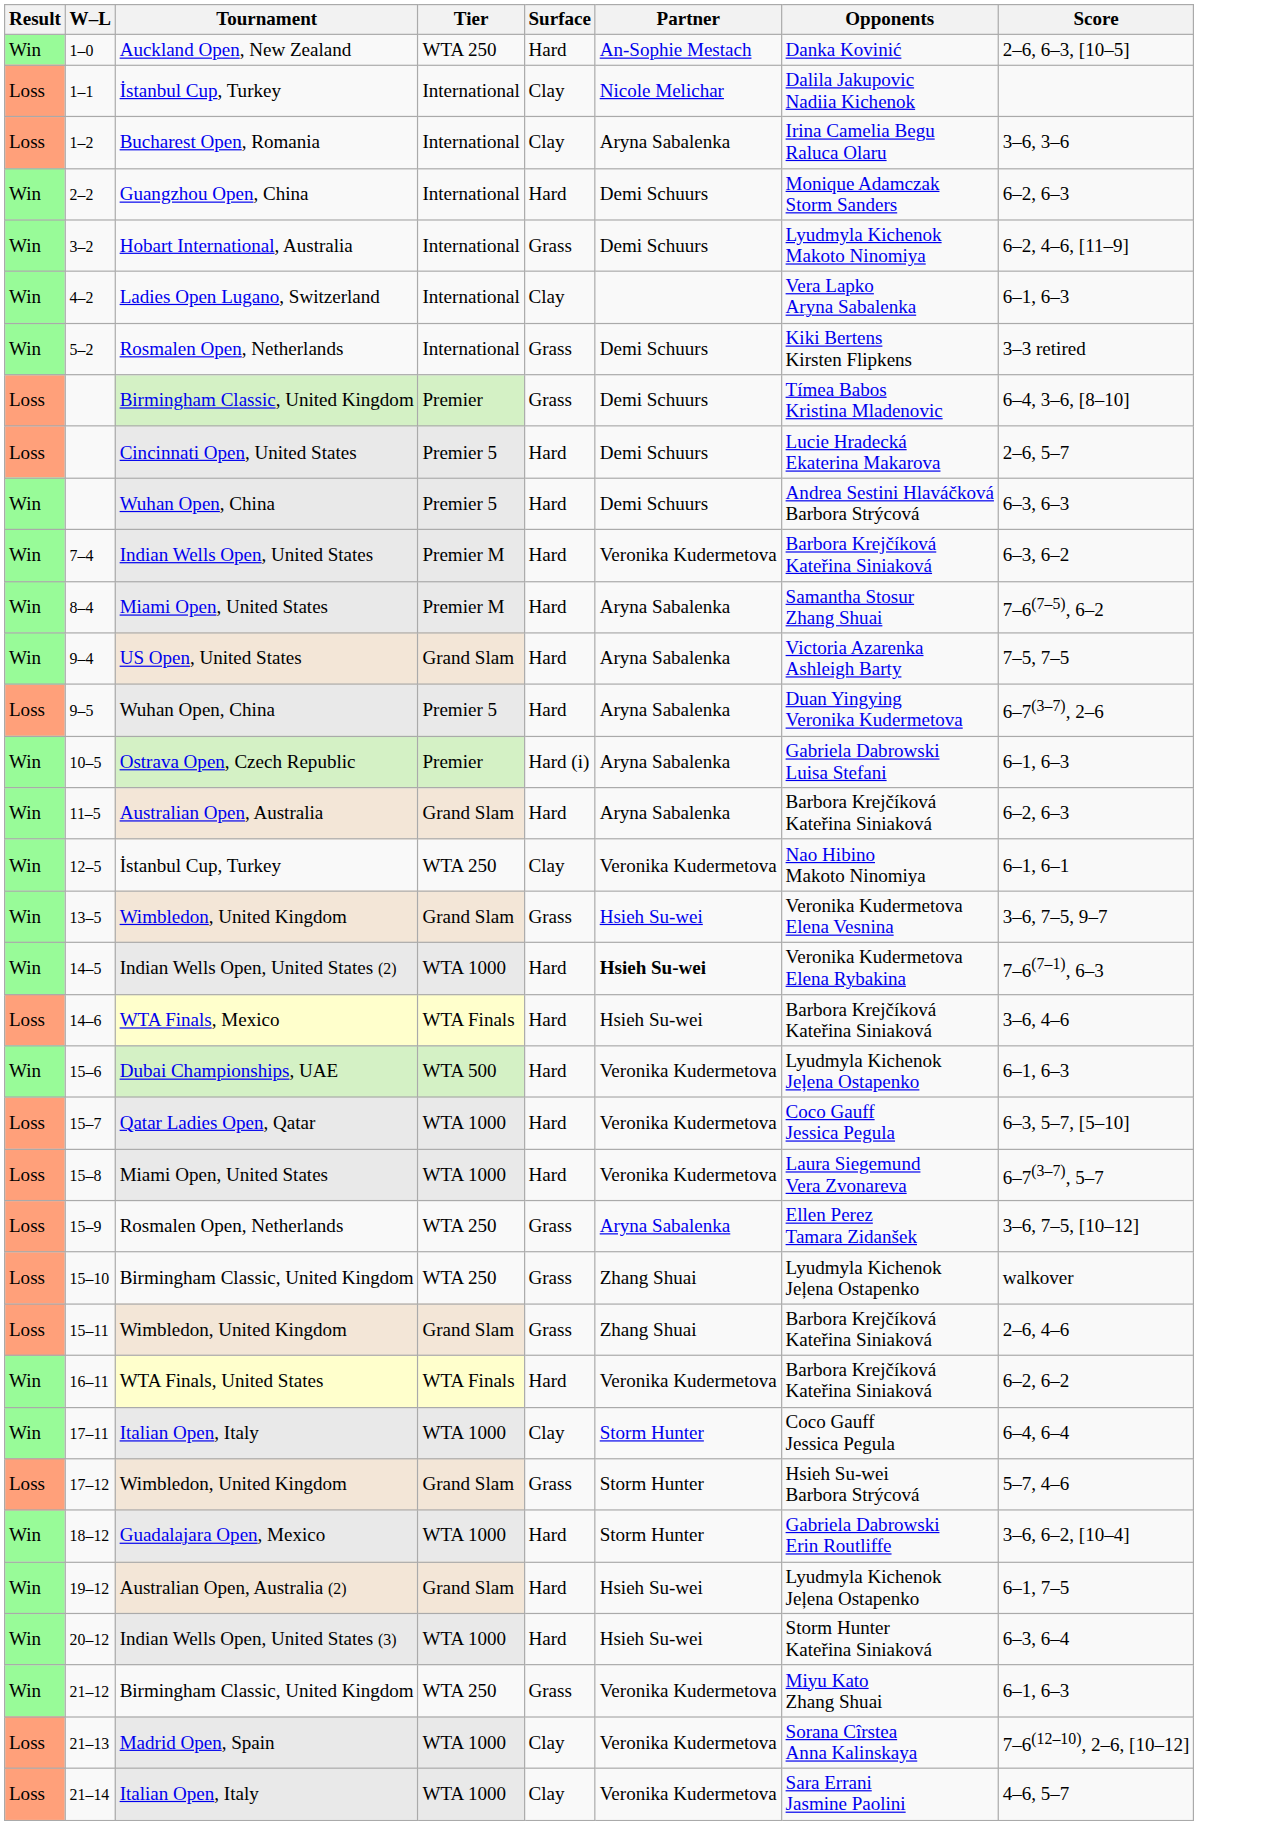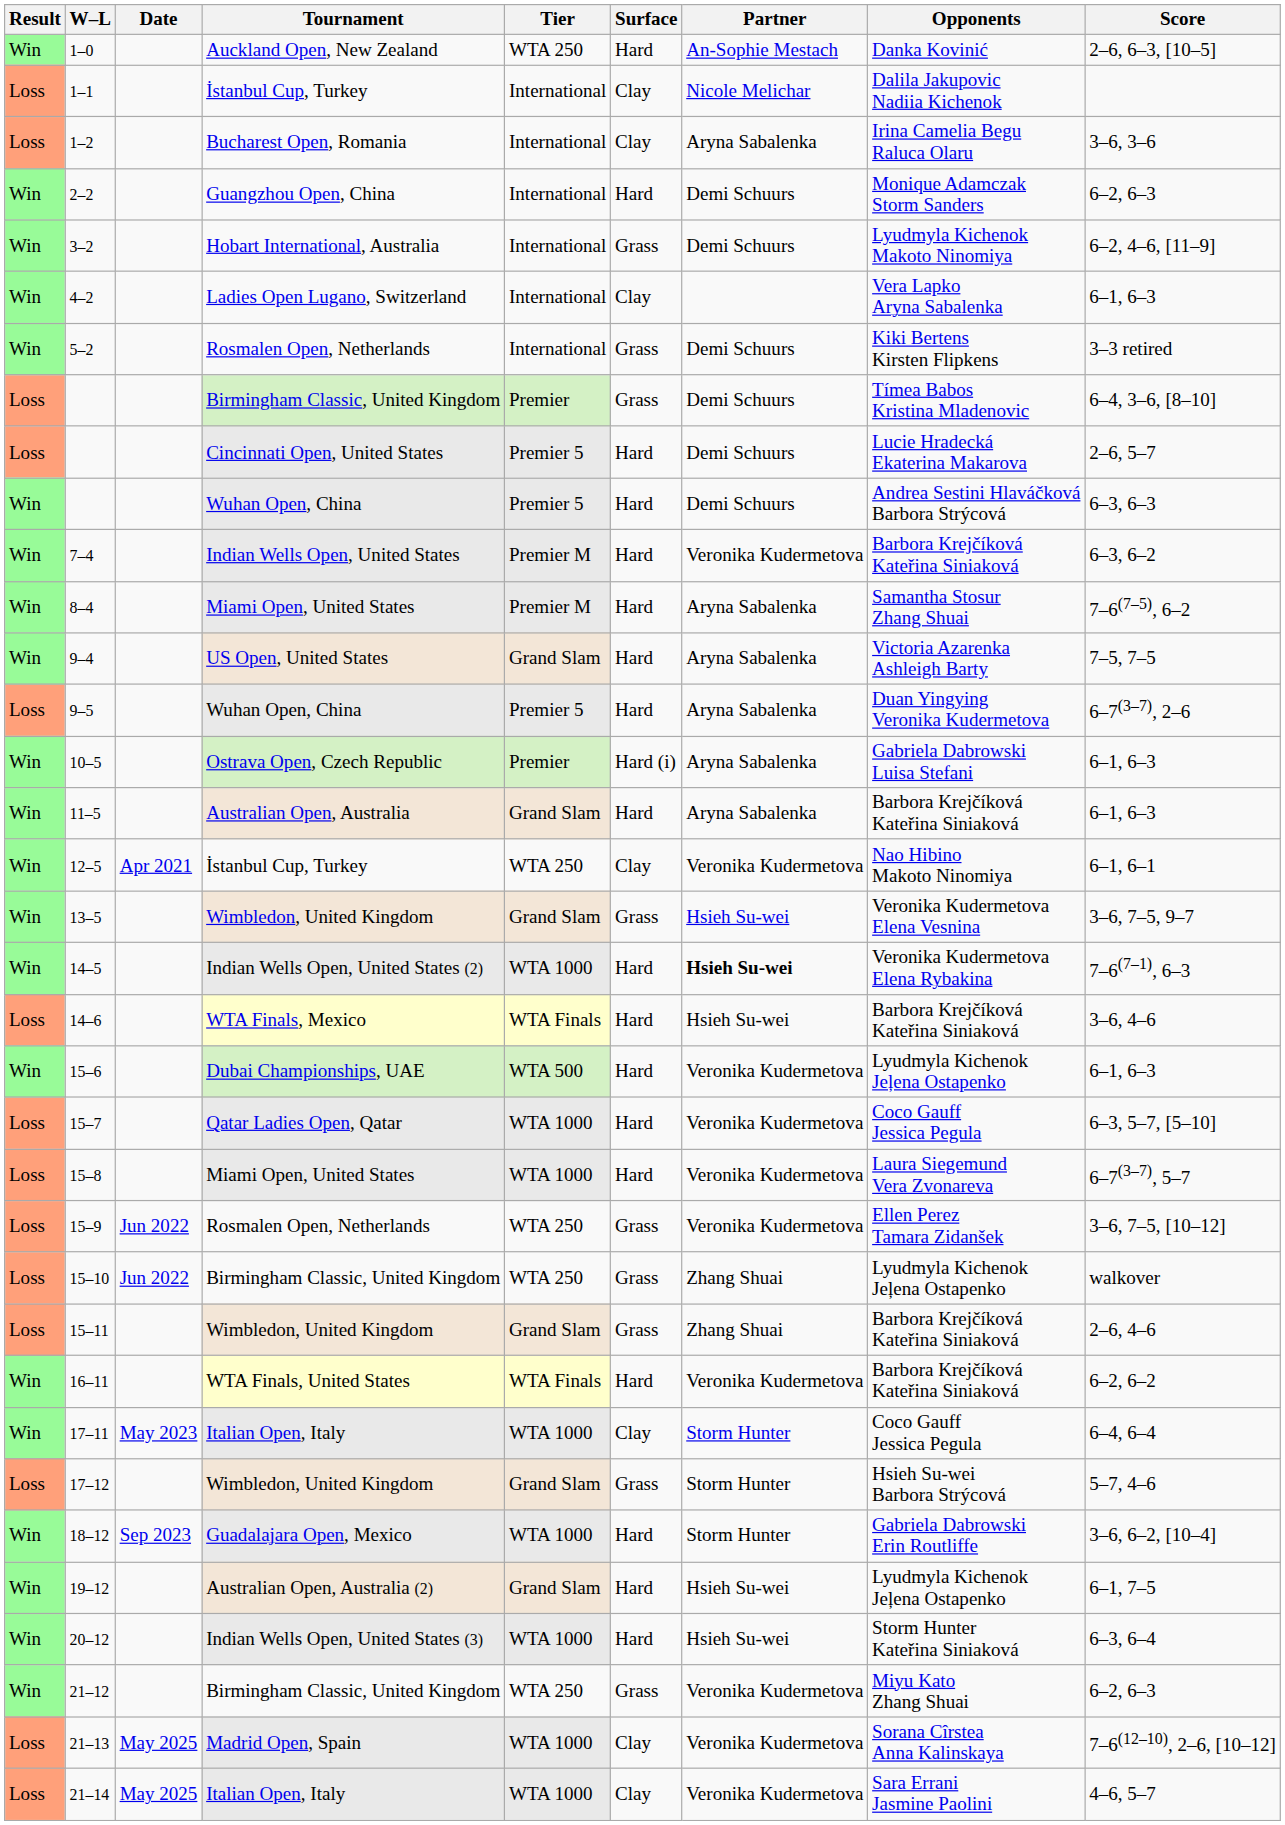+ column: Date | Apr 2021 | Jun 2022 | Jun 2022 | May 2023 | Sep 2023 | May 2025 | May 2025
11–5 | Score: 6–2, 6–3 -> 6–1, 6–3
15–9 | Partner: Aryna Sabalenka -> Veronika Kudermetova
21–12 | Score: 6–1, 6–3 -> 6–2, 6–3
